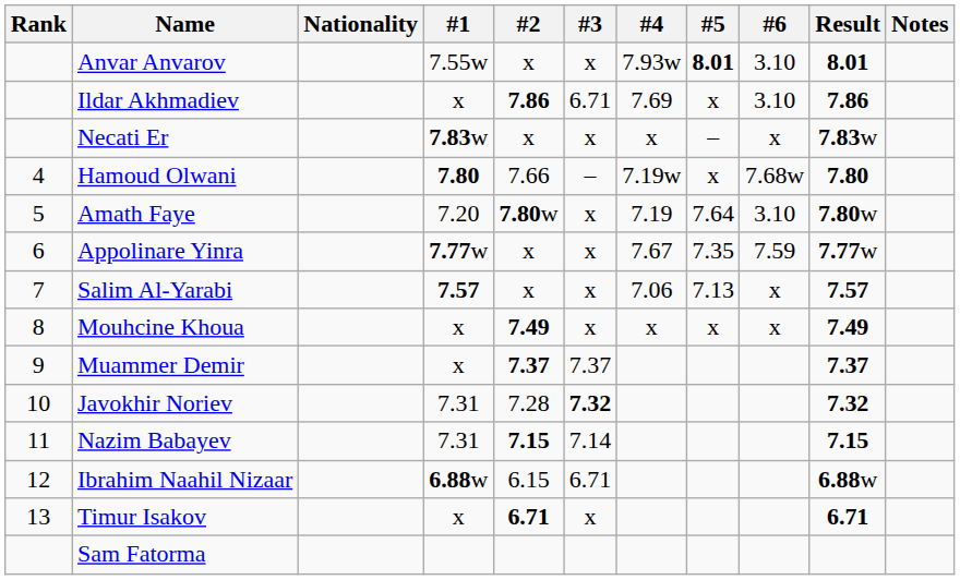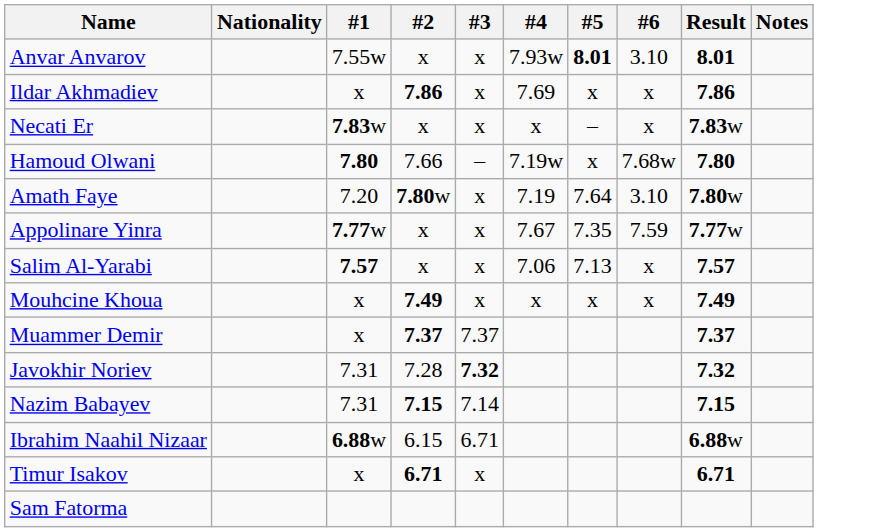- column: Rank | 4 | 5 | 6 | 7 | 8 | 9 | 10 | 11 | 12 | 13
Ildar Akhmadiev | #3: 6.71 -> x
Ildar Akhmadiev | #6: 3.10 -> x
